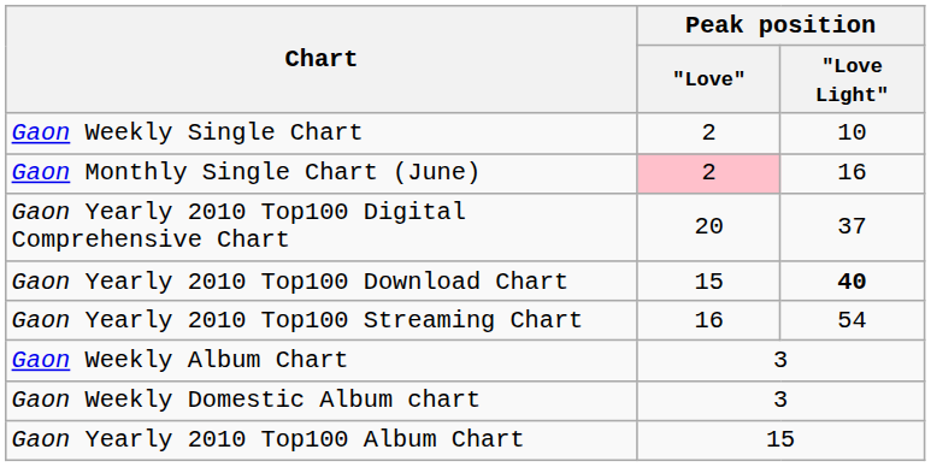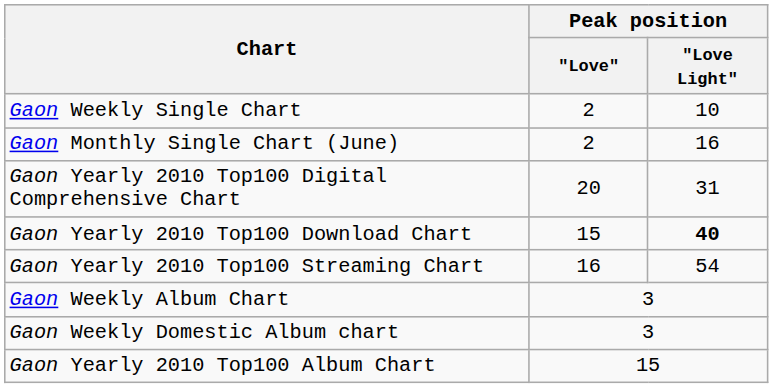Gaon Monthly Single Chart (June) | Peak position / "Love": pink background -> no background
Gaon Yearly 2010 Top100 Digital Comprehensive Chart | Peak position / "Love Light": 37 -> 31
